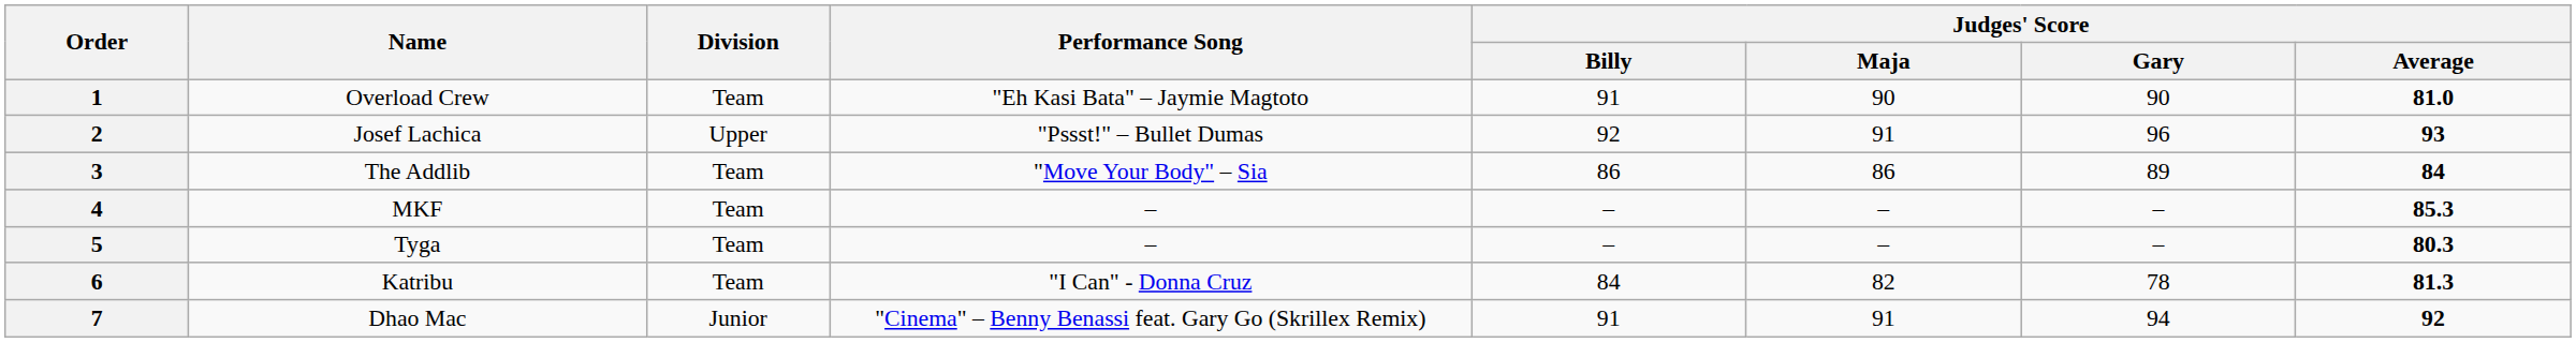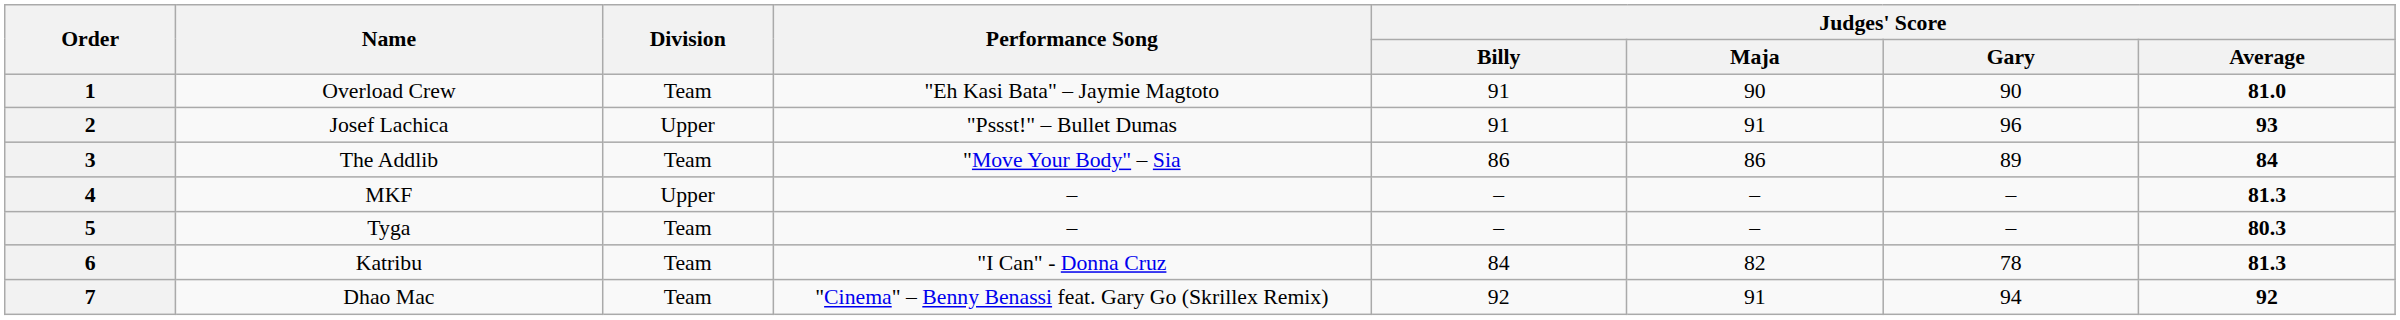2 | Judges' Score / Billy: 92 -> 91
4 | Division: Team -> Upper
4 | Judges' Score / Average: 85.3 -> 81.3
7 | Division: Junior -> Team
7 | Judges' Score / Billy: 91 -> 92
